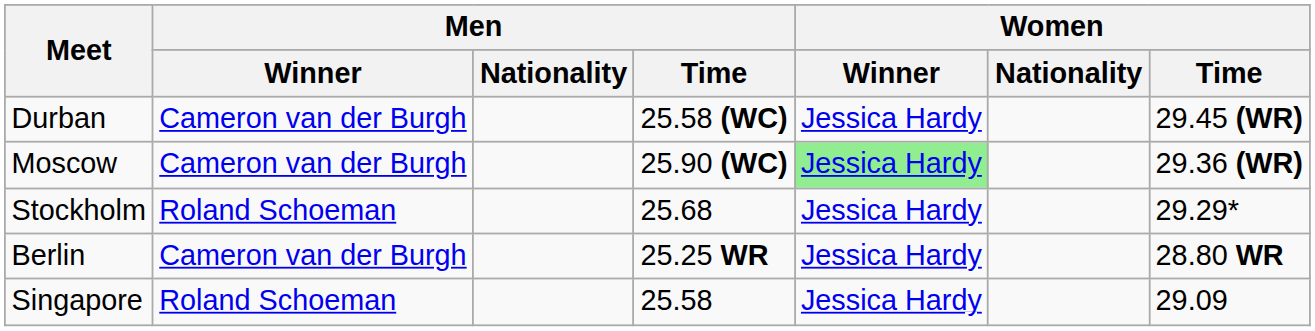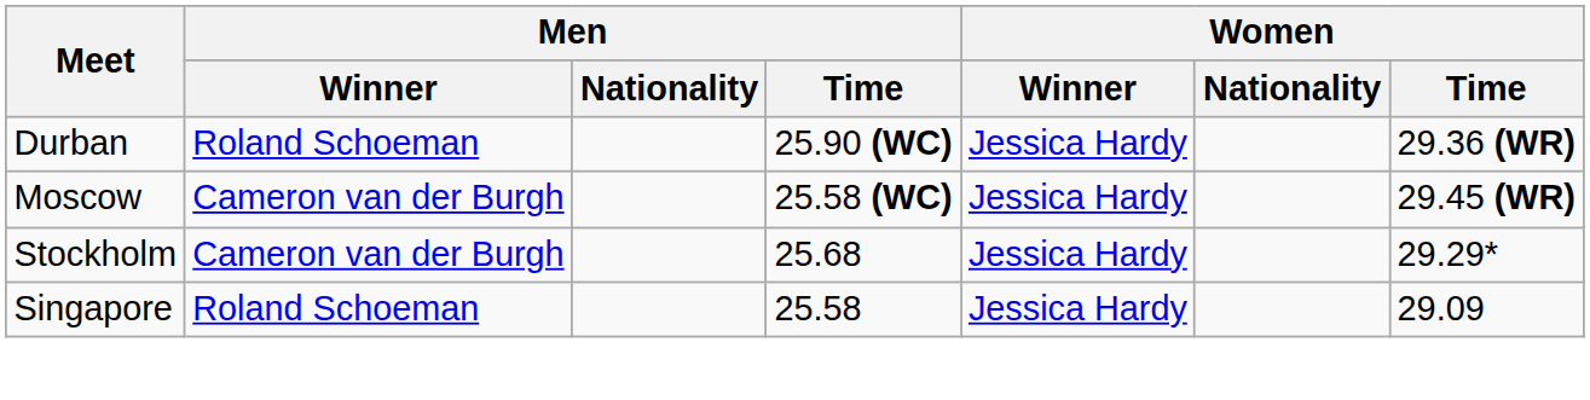Durban | Men / Winner: Cameron van der Burgh -> Roland Schoeman
Durban | Men / Time: 25.58 (WC) -> 25.90 (WC)
Durban | Women / Time: 29.45 (WR) -> 29.36 (WR)
Moscow | Men / Time: 25.90 (WC) -> 25.58 (WC)
Moscow | Women / Winner: lightgreen background -> no background
Moscow | Women / Time: 29.36 (WR) -> 29.45 (WR)
Stockholm | Men / Winner: Roland Schoeman -> Cameron van der Burgh
- row: Berlin | Cameron van der Burgh | 25.25 WR | Jessica Hardy | 28.80 WR
